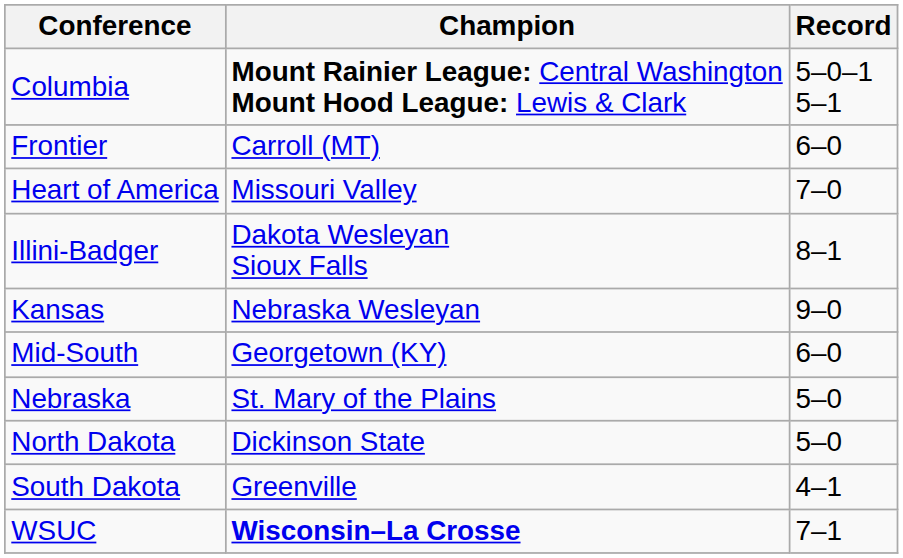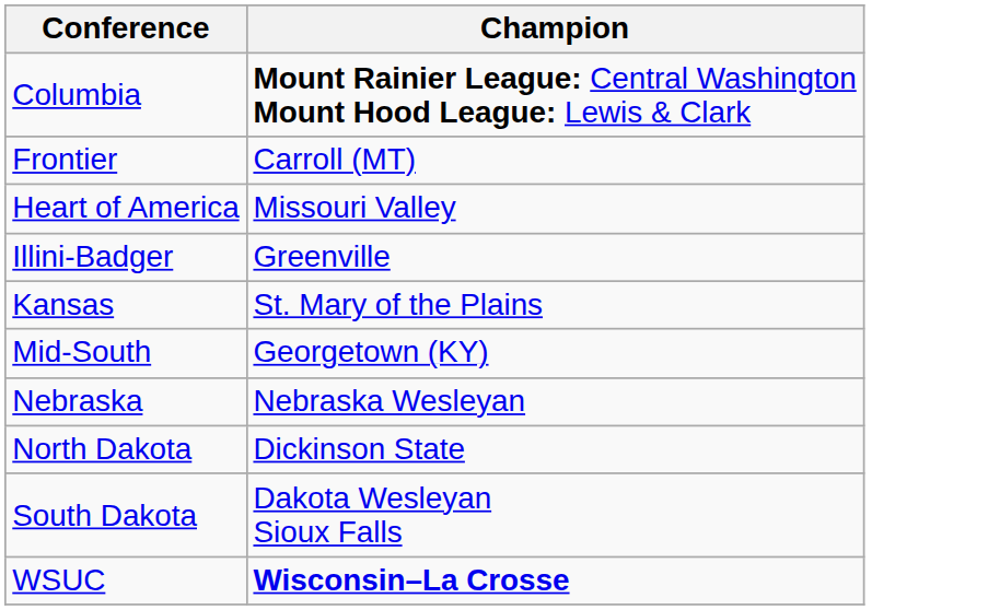- column: Record | 5–0–1 5–1 | 6–0 | 7–0 | 8–1 | 9–0 | 6–0 | 5–0 | 5–0 | 4–1 | 7–1
Illini-Badger | Champion: Dakota Wesleyan Sioux Falls -> Greenville
Kansas | Champion: Nebraska Wesleyan -> St. Mary of the Plains
Nebraska | Champion: St. Mary of the Plains -> Nebraska Wesleyan
South Dakota | Champion: Greenville -> Dakota Wesleyan Sioux Falls
